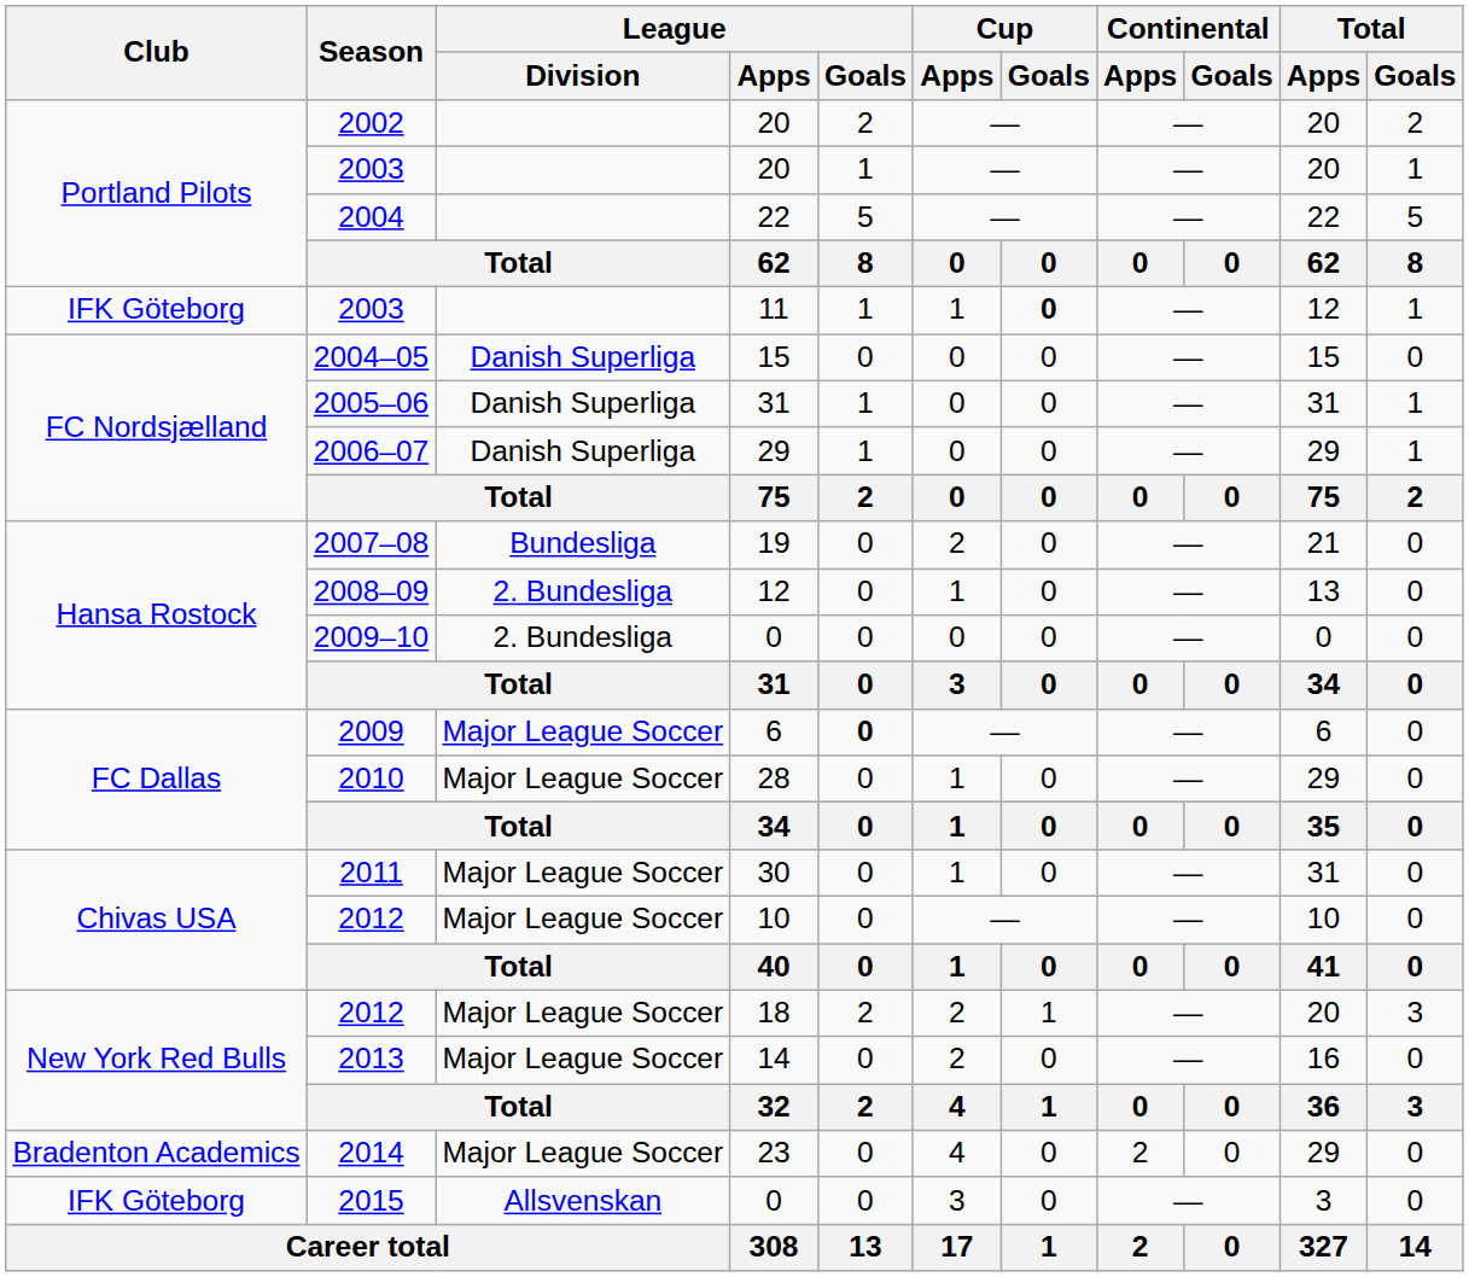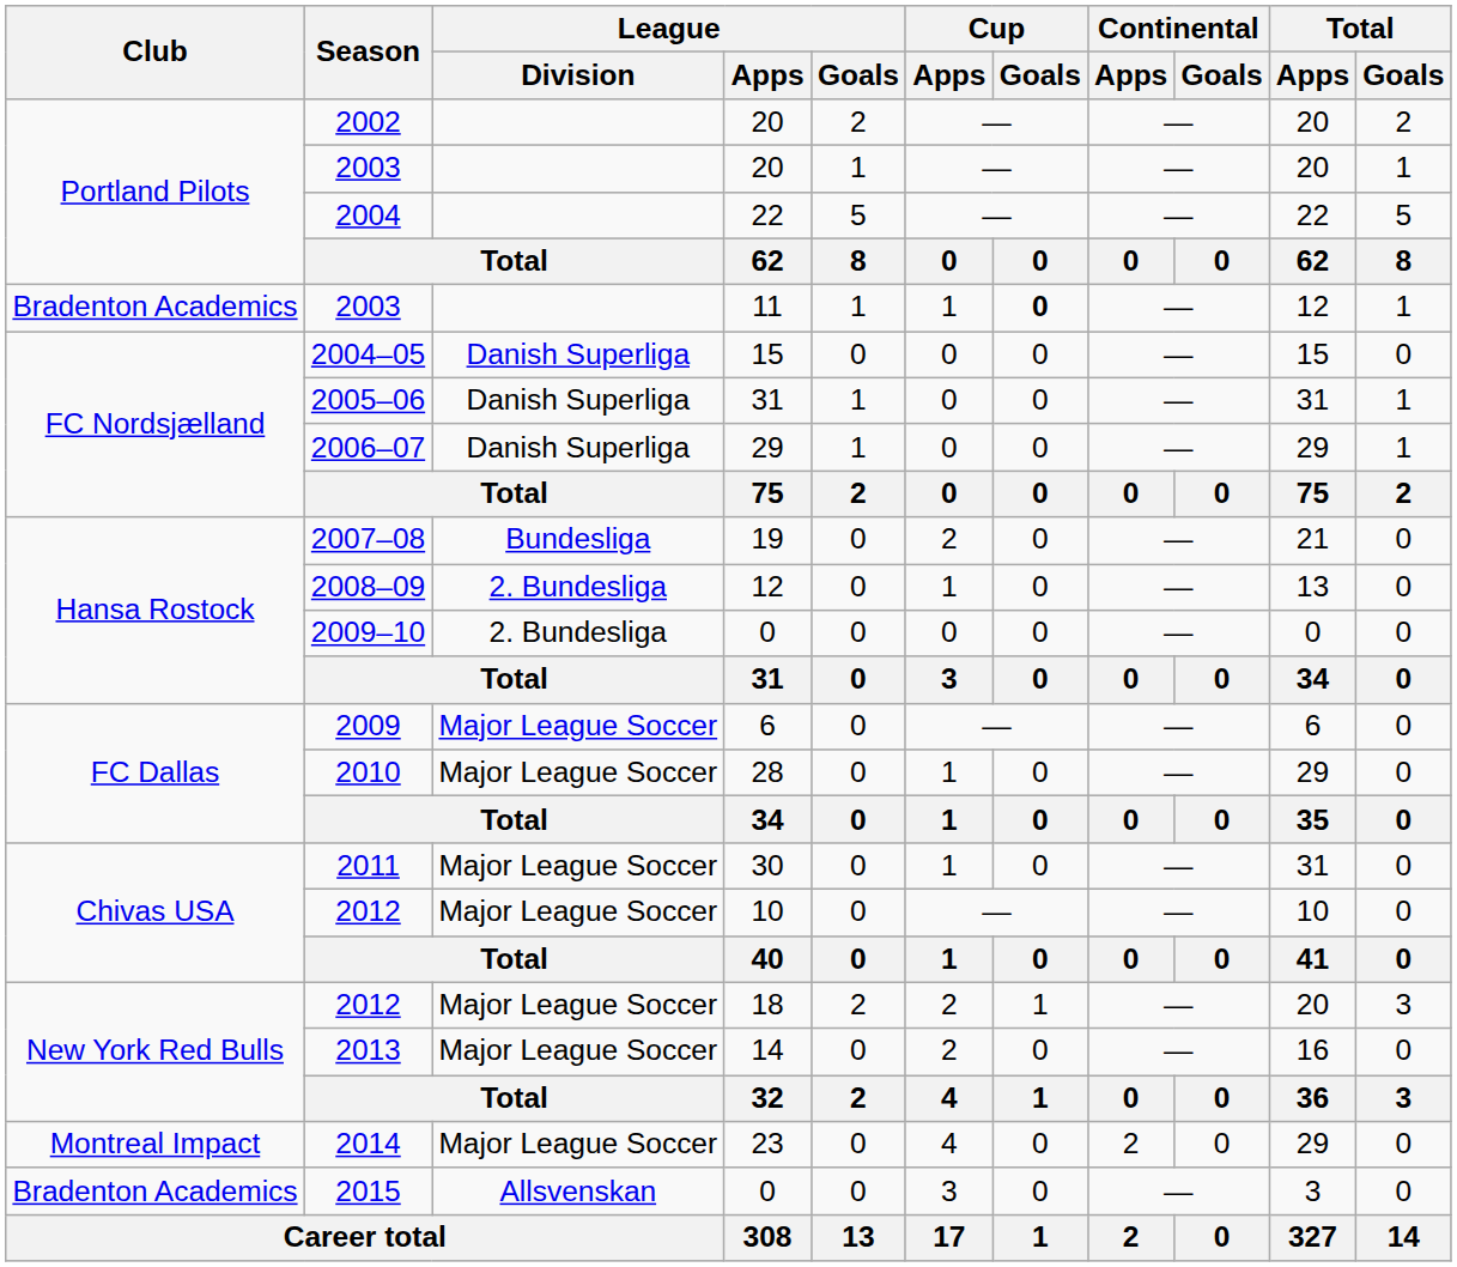2003 / 11 | Club: IFK Göteborg -> Bradenton Academics
2009 | League / Goals: bold -> normal
2014 | Club: Bradenton Academics -> Montreal Impact
2015 | Club: IFK Göteborg -> Bradenton Academics
